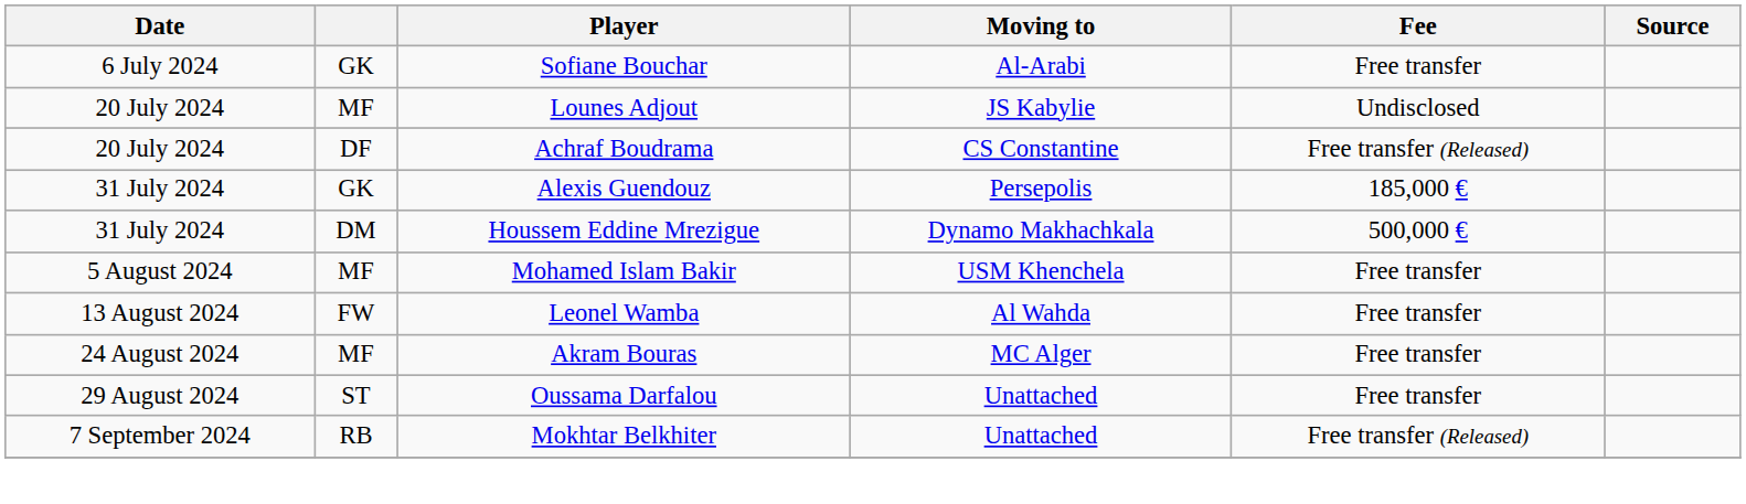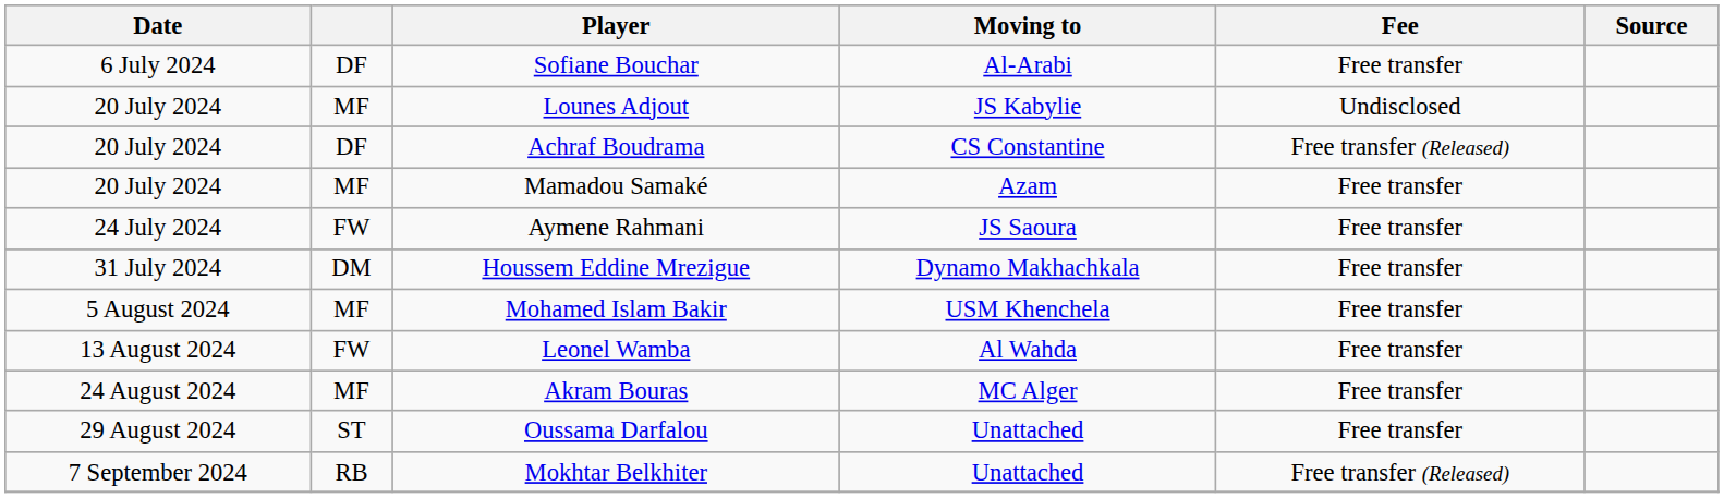Sofiane Bouchar | column 2: GK -> DF
+ row: 20 July 2024 | MF | Mamadou Samaké | Azam | Free transfer
+ row: 24 July 2024 | FW | Aymene Rahmani | JS Saoura | Free transfer
- row: 31 July 2024 | GK | Alexis Guendouz | Persepolis | 185,000 €
Houssem Eddine Mrezigue | Fee: 500,000 € -> Free transfer
